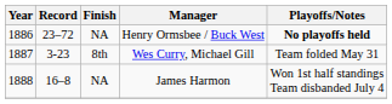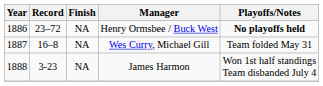Wes Curry, Michael Gill | Record: 3-23 -> 16–8
Wes Curry, Michael Gill | Finish: 8th -> NA
James Harmon | Record: 16–8 -> 3-23
